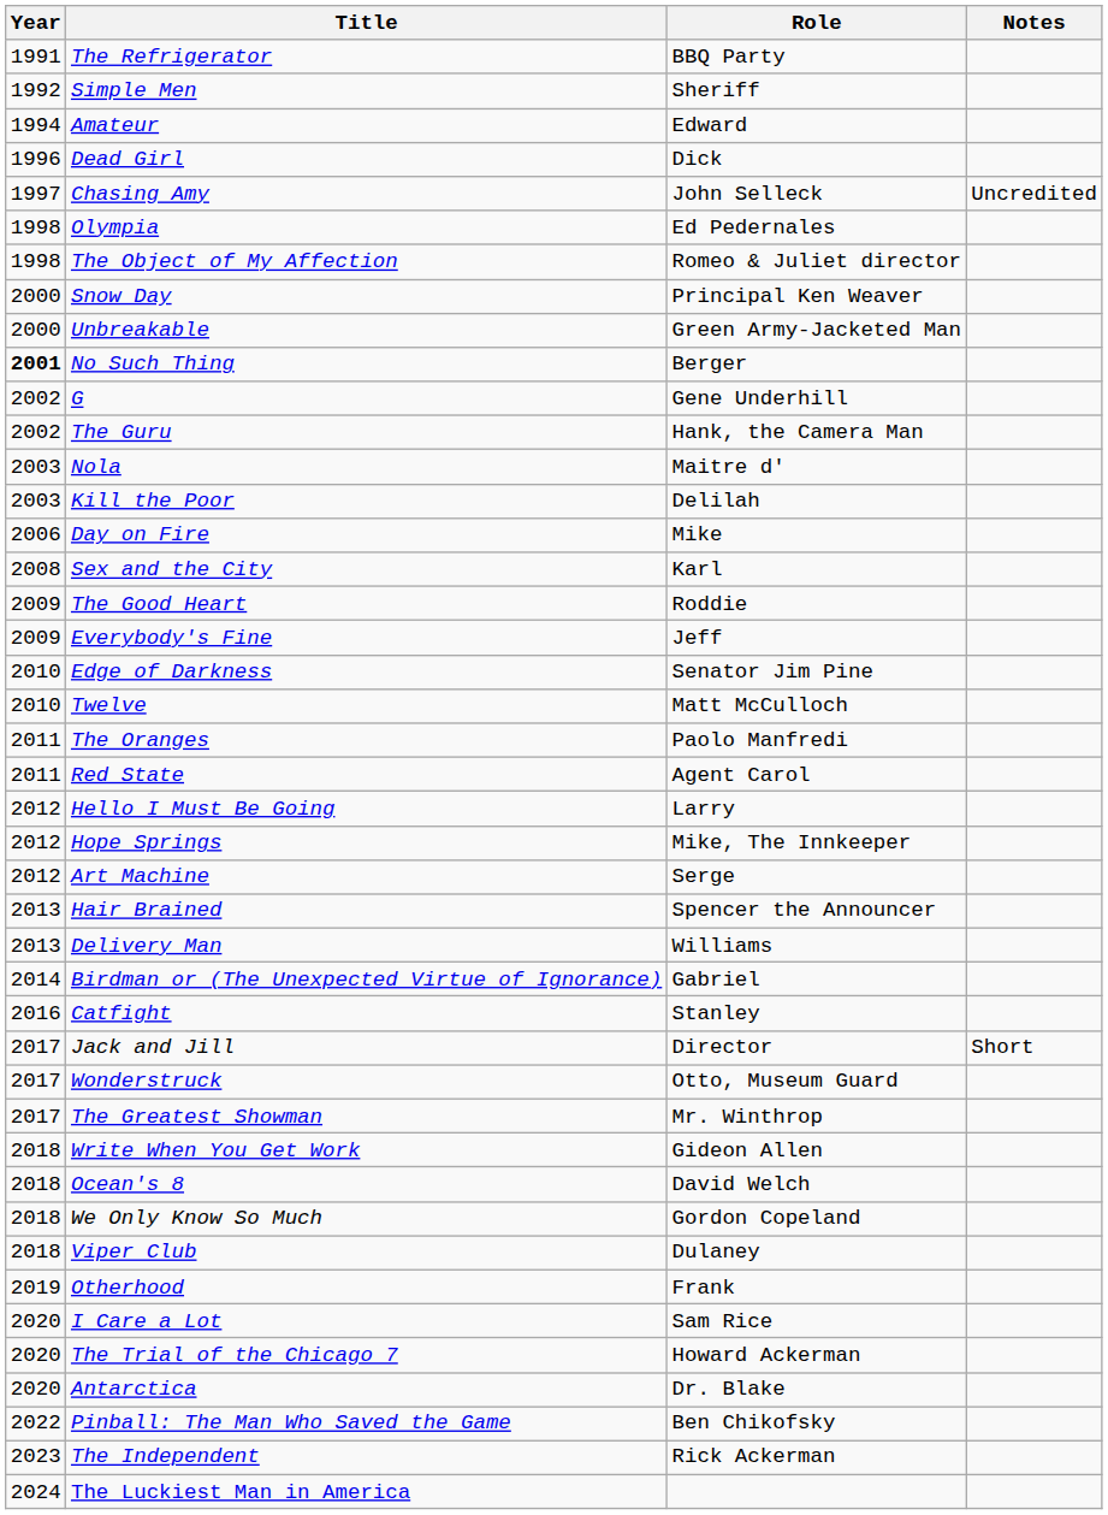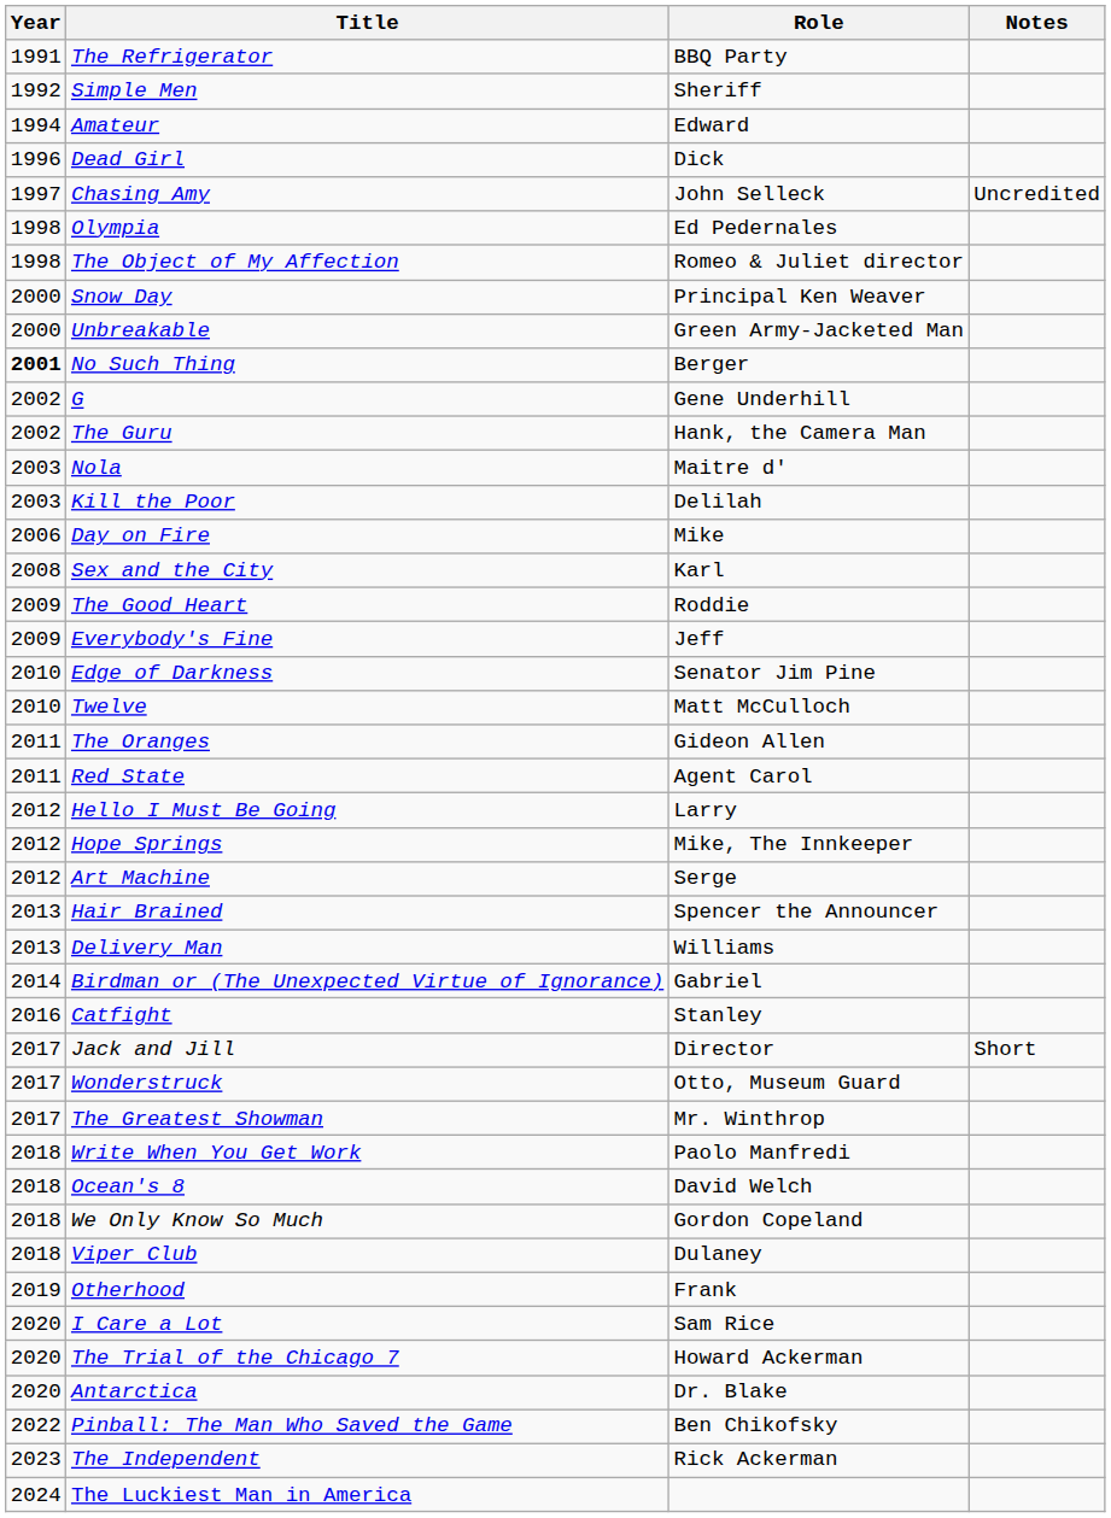The Oranges | Role: Paolo Manfredi -> Gideon Allen
Write When You Get Work | Role: Gideon Allen -> Paolo Manfredi
